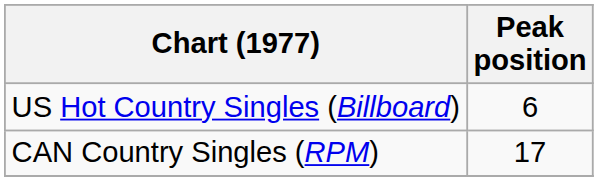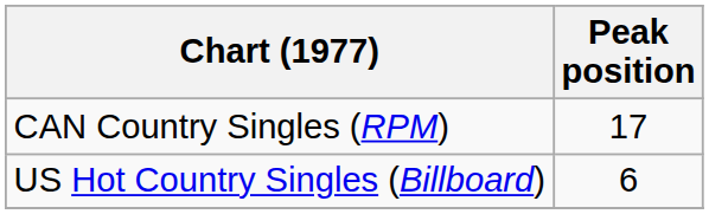rows swapped: US Hot Country Singles (Billboard) <-> CAN Country Singles (RPM)
